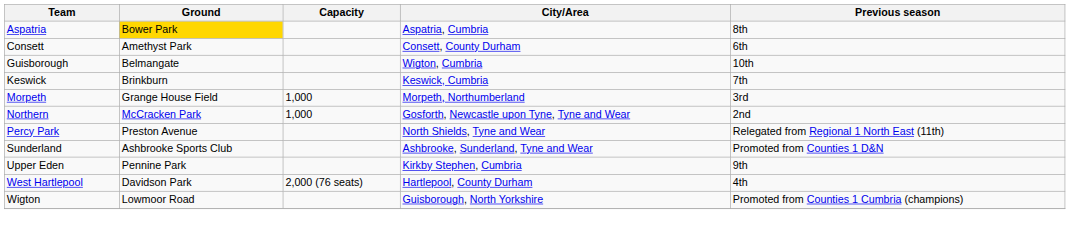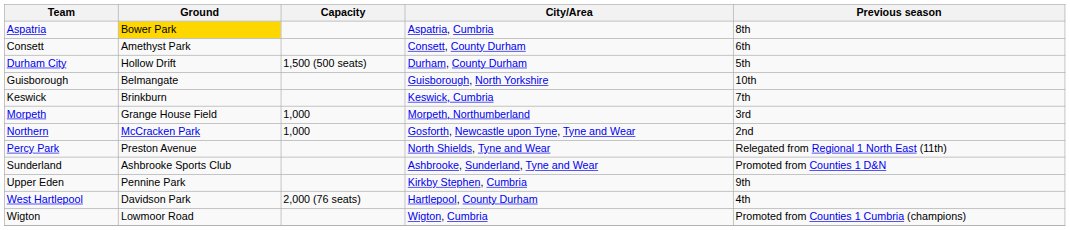+ row: Durham City | Hollow Drift | 1,500 (500 seats) | Durham, County Durham | 5th
Guisborough | City/Area: Wigton, Cumbria -> Guisborough, North Yorkshire
Wigton | City/Area: Guisborough, North Yorkshire -> Wigton, Cumbria
